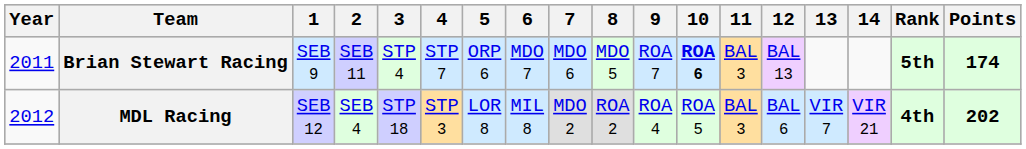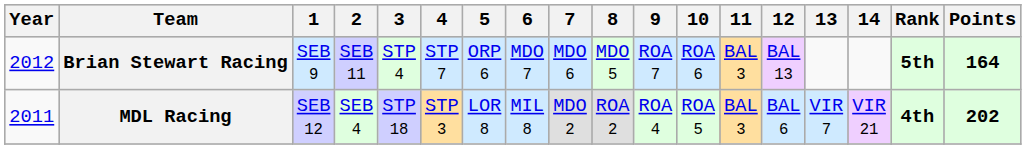Brian Stewart Racing | Year: 2011 -> 2012
Brian Stewart Racing | 10: bold -> normal
Brian Stewart Racing | Points: 174 -> 164
MDL Racing | Year: 2012 -> 2011
